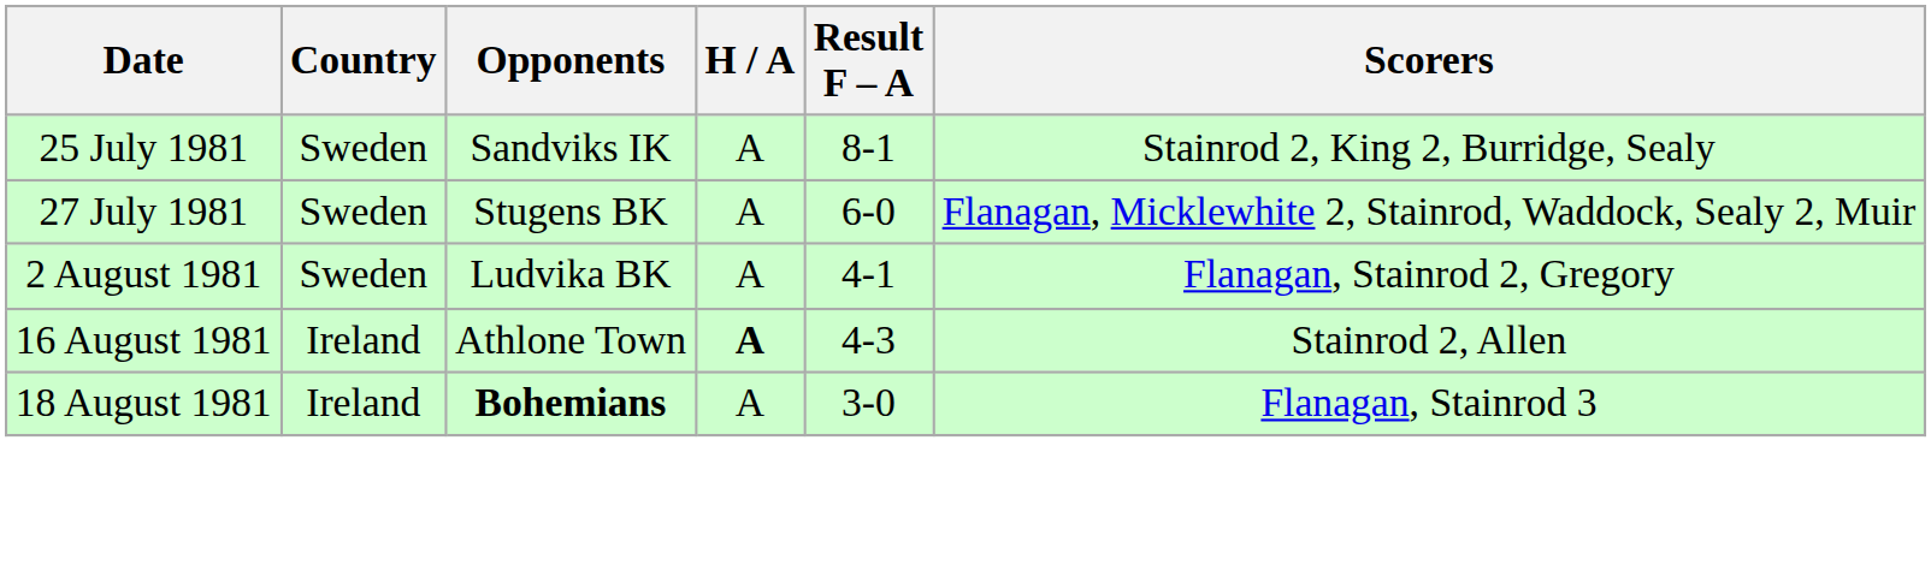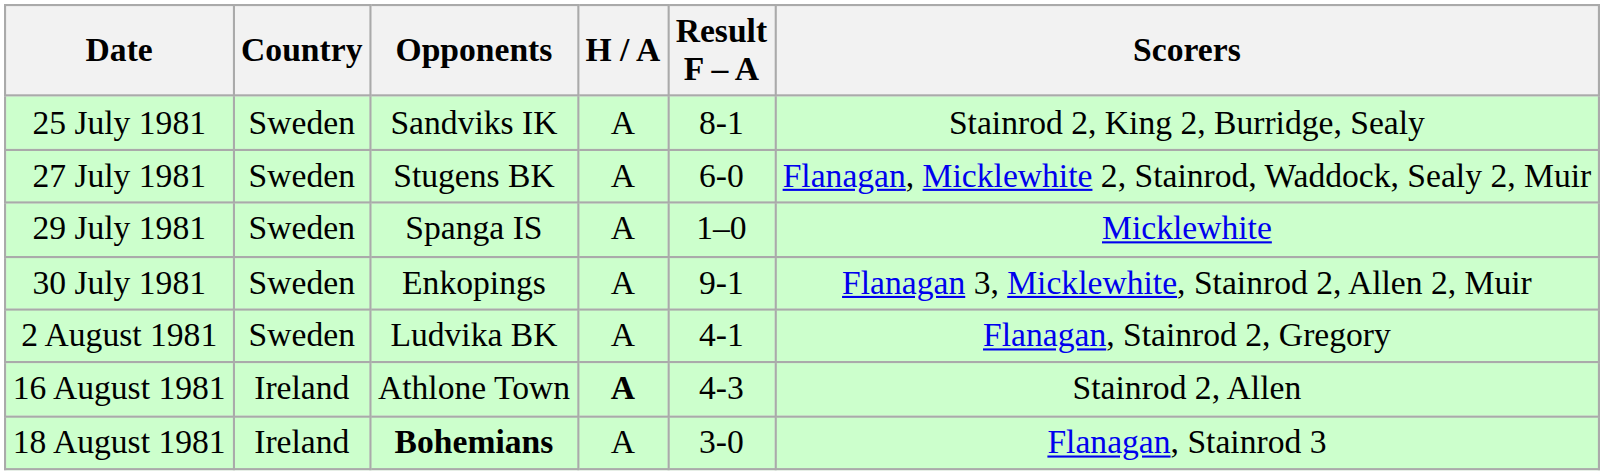+ row: 29 July 1981 | Sweden | Spanga IS | A | 1–0 | Micklewhite
+ row: 30 July 1981 | Sweden | Enkopings | A | 9-1 | Flanagan 3, Micklewhite, Stainrod 2, Allen 2, Muir
